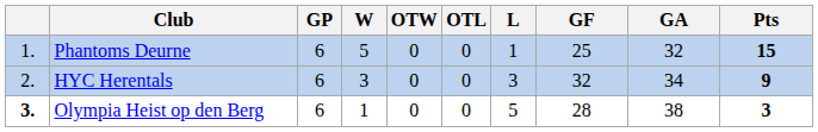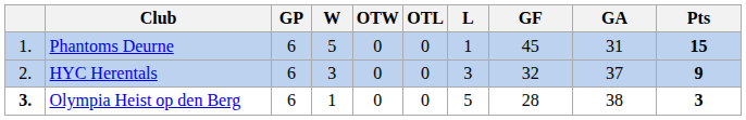Phantoms Deurne | GF: 25 -> 45
Phantoms Deurne | GA: 32 -> 31
HYC Herentals | GA: 34 -> 37
